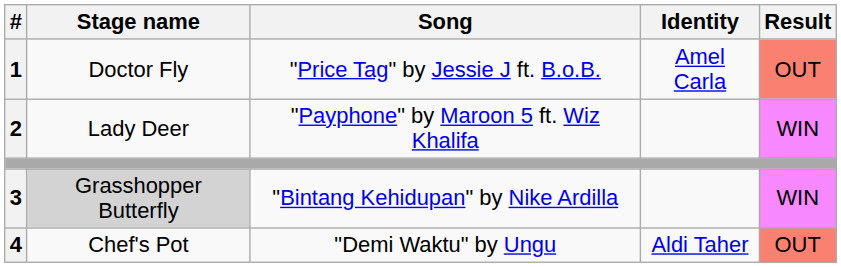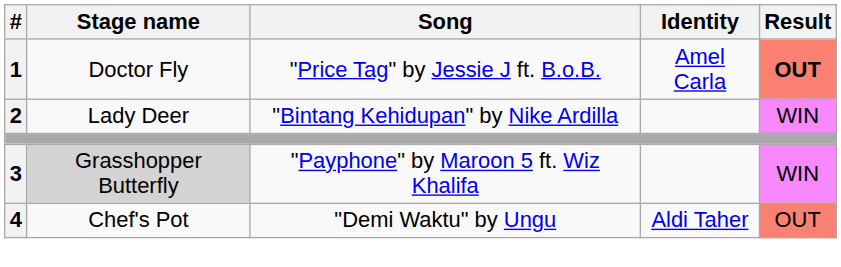1 | Result: normal -> bold
2 | Song: "Payphone" by Maroon 5 ft. Wiz Khalifa -> "Bintang Kehidupan" by Nike Ardilla
3 | Song: "Bintang Kehidupan" by Nike Ardilla -> "Payphone" by Maroon 5 ft. Wiz Khalifa
